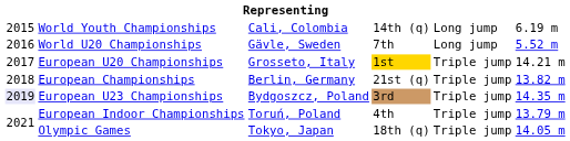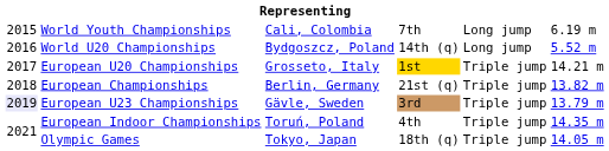World Youth Championships | column 4: 14th (q) -> 7th
World U20 Championships | column 3: Gävle, Sweden -> Bydgoszcz, Poland
World U20 Championships | column 4: 7th -> 14th (q)
European U23 Championships | column 3: Bydgoszcz, Poland -> Gävle, Sweden
European U23 Championships | column 6: 14.35 m -> 13.79 m
European Indoor Championships | column 6: 13.79 m -> 14.35 m
